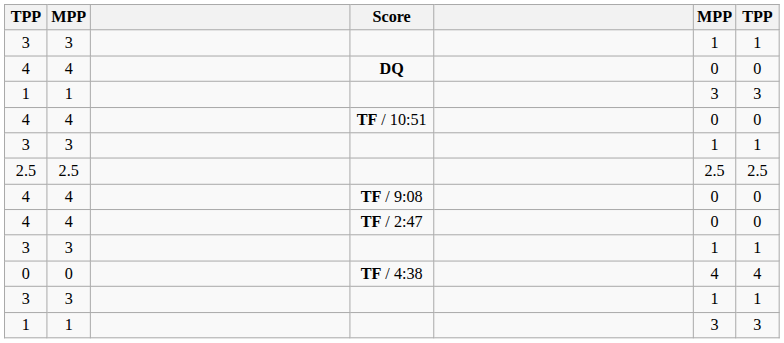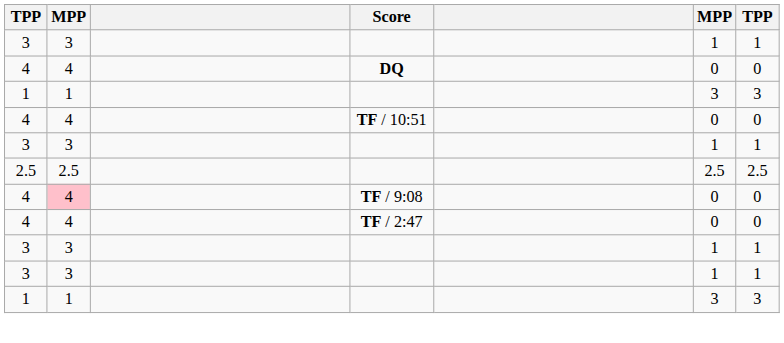TF / 9:08 | column 2: no background -> pink background
- row: 0 | 0 | TF / 4:38 | 4 | 4
